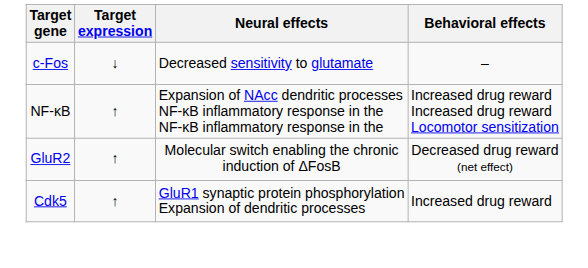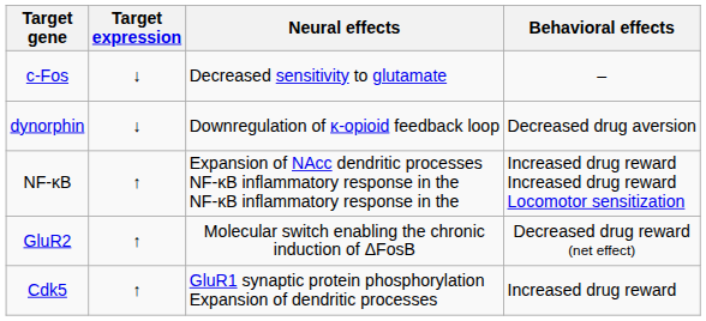+ row: dynorphin | ↓ | Downregulation of κ-opioid feedback loop | Decreased drug aversion
